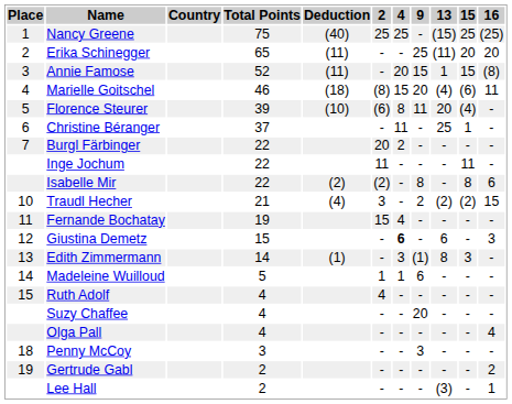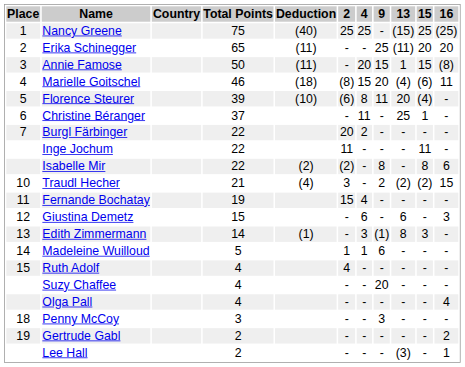Annie Famose | Total Points: 52 -> 50
Giustina Demetz | 4: bold -> normal
